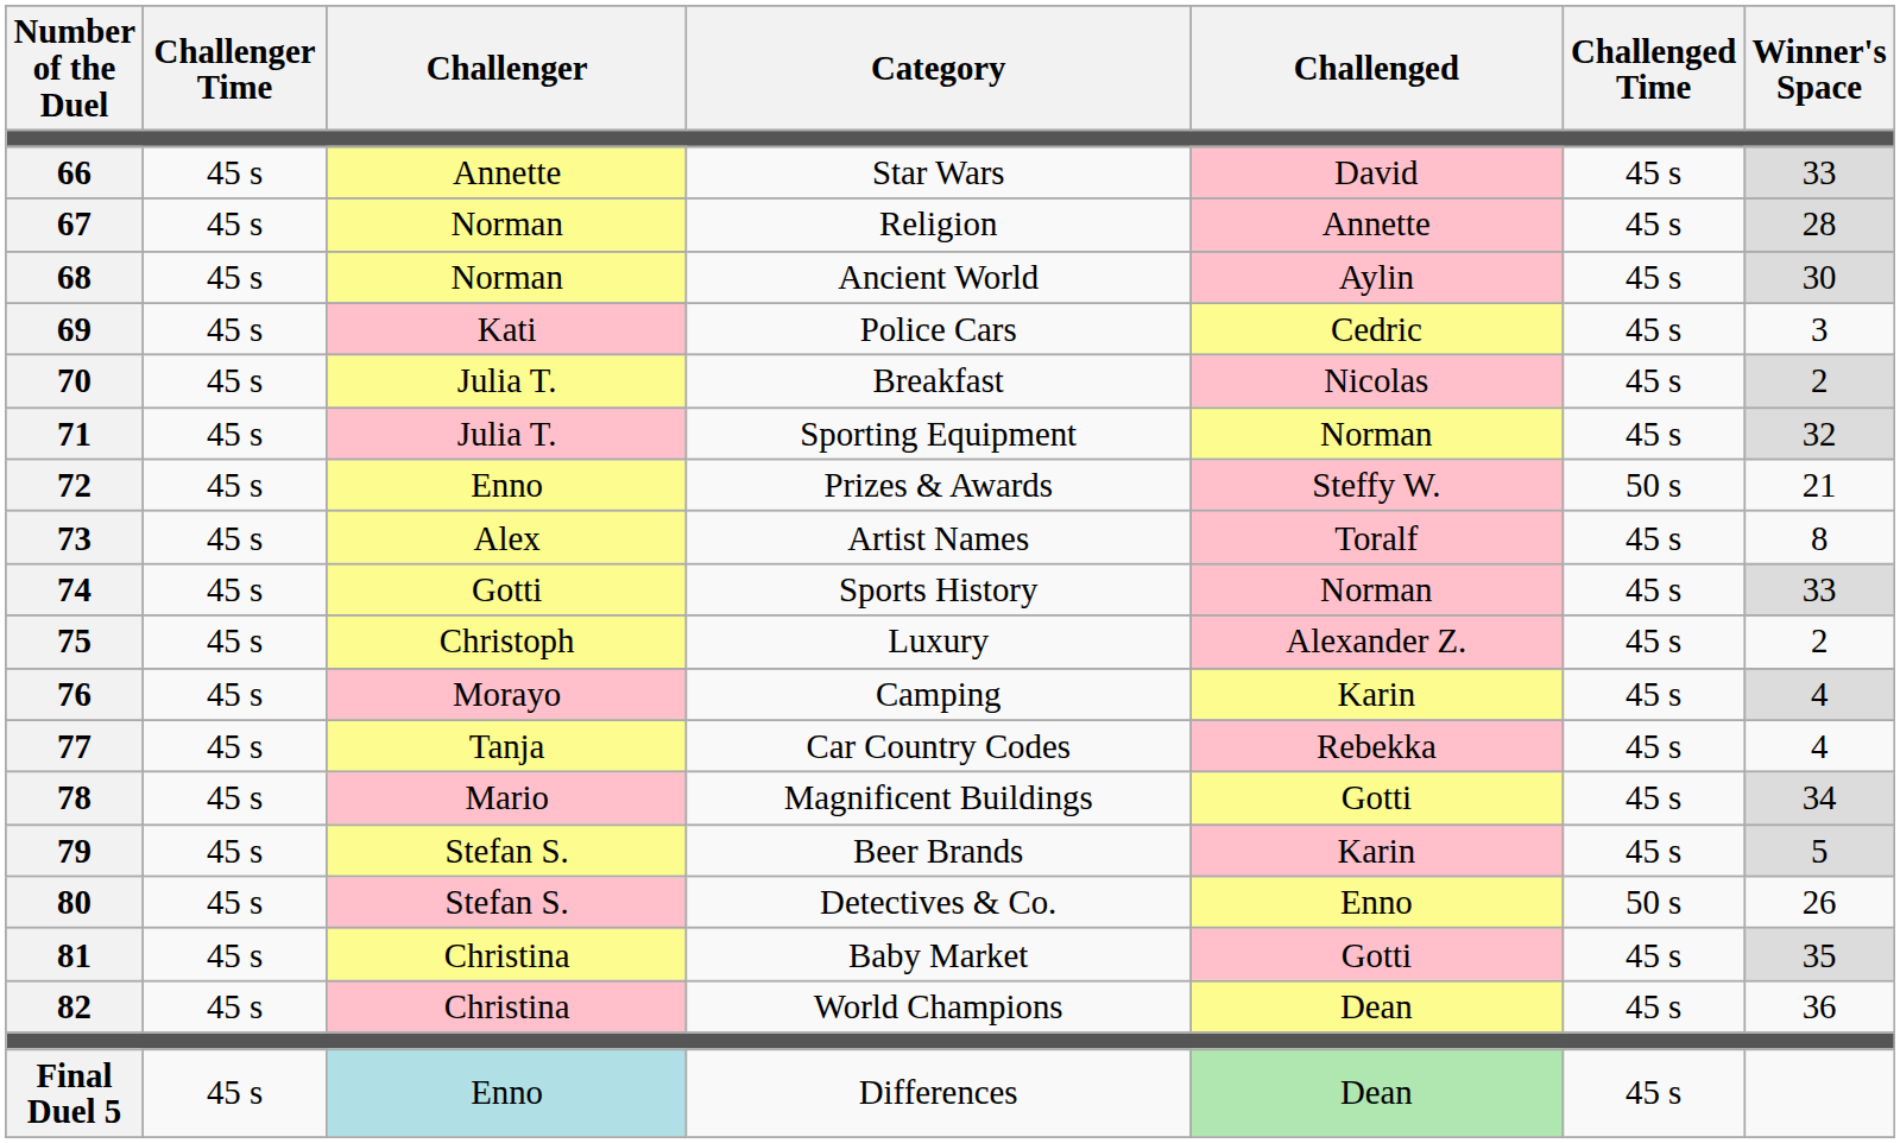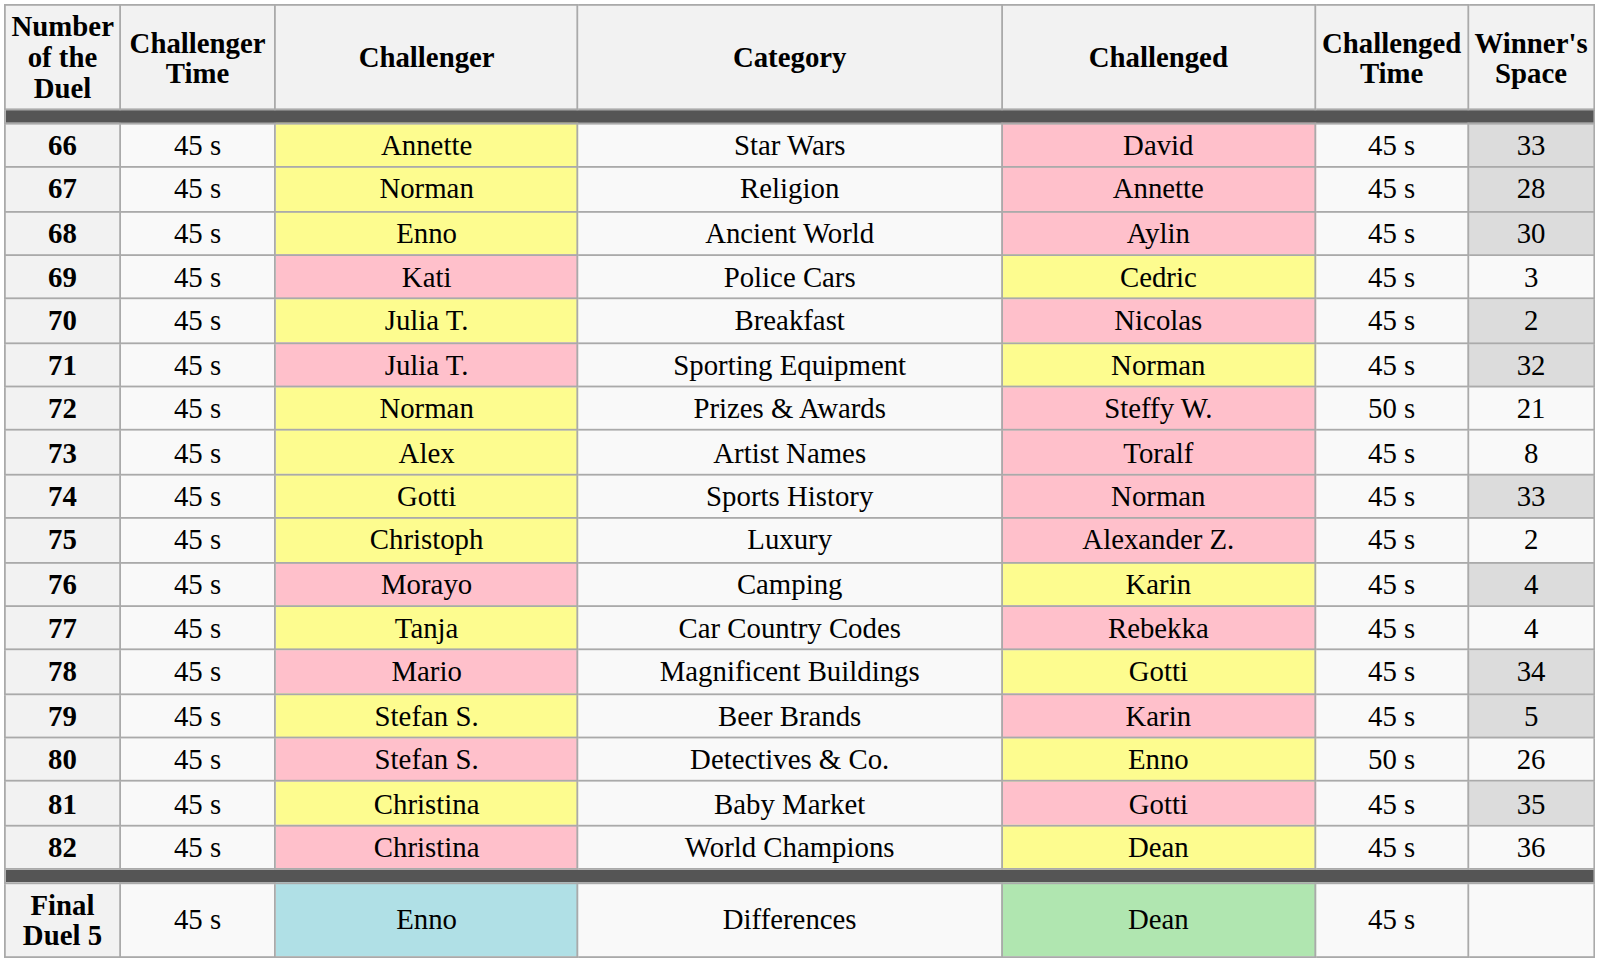68 | Challenger: Norman -> Enno
72 | Challenger: Enno -> Norman
